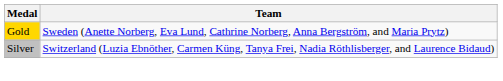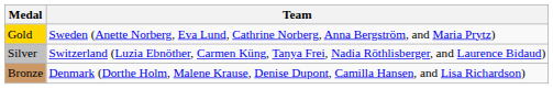+ row: Bronze | Denmark (Dorthe Holm, Malene Krause, Denise Dupont, Camilla Hansen, and Lisa Richardson)
